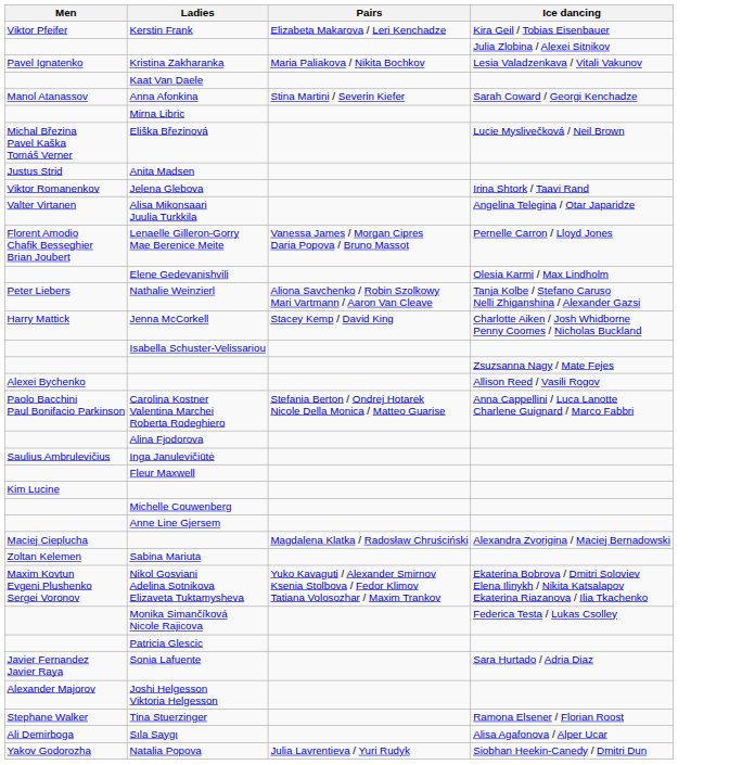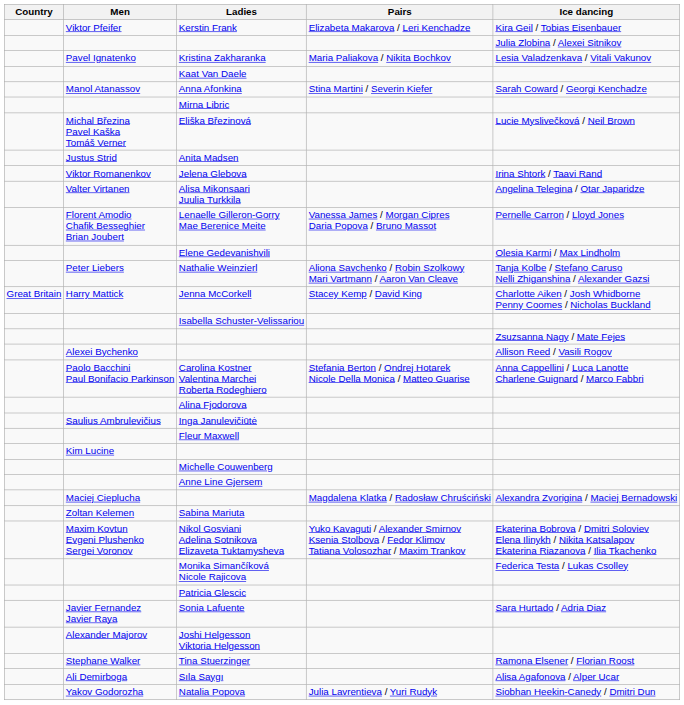+ column: Country | Great Britain
